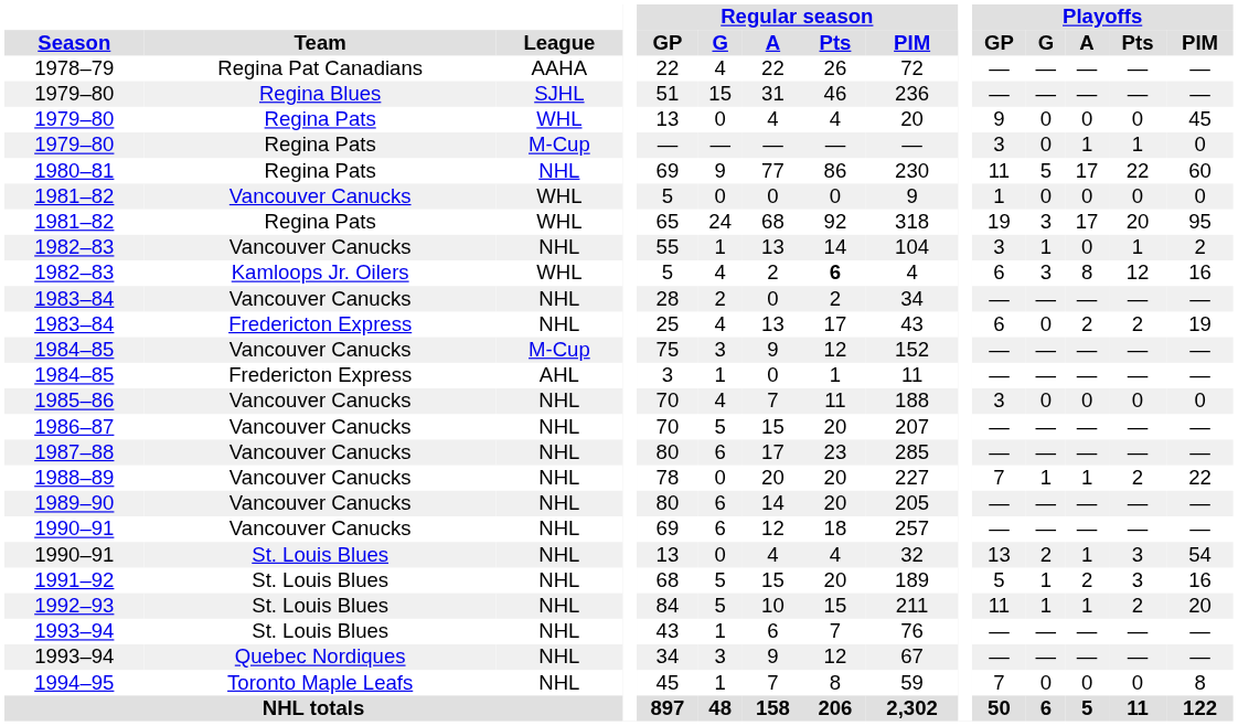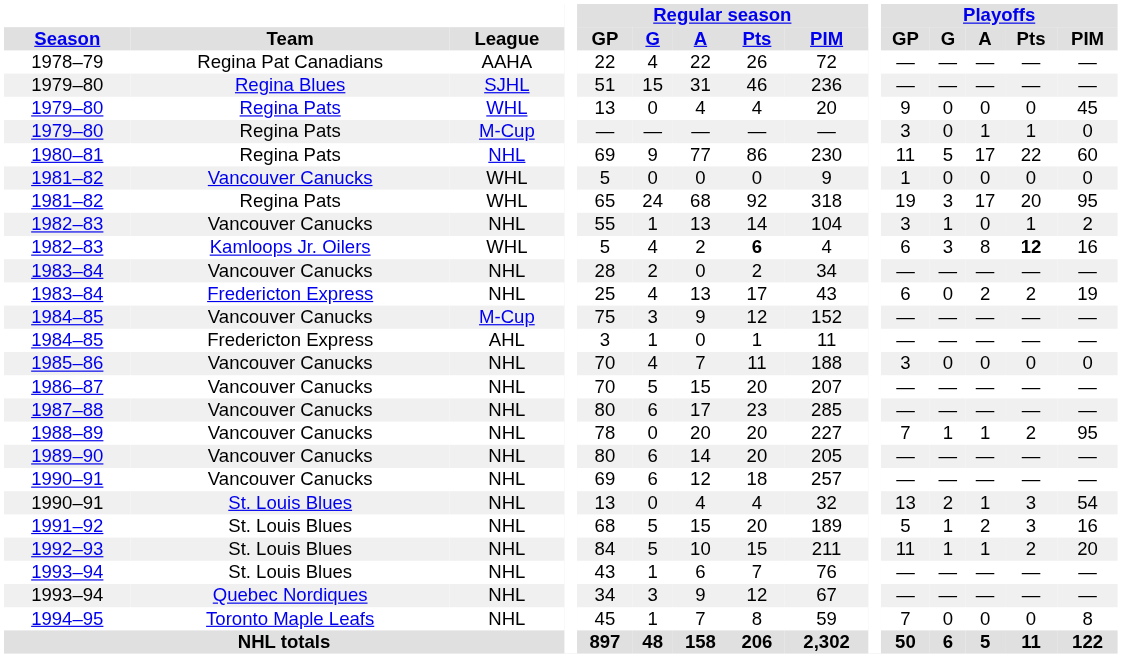1982–83 / Kamloops Jr. Oilers | Playoffs / Pts: normal -> bold
1988–89 | Playoffs / PIM: 22 -> 95
